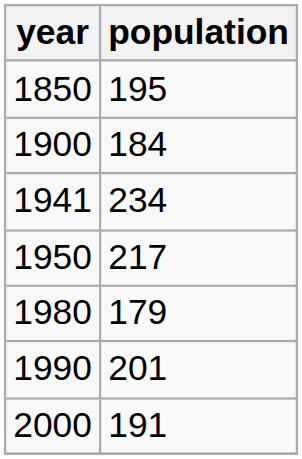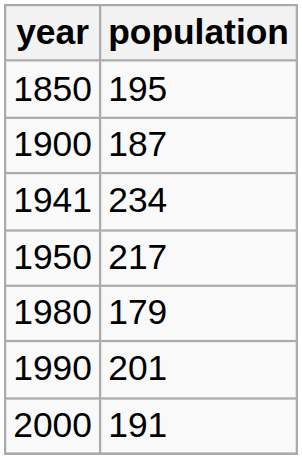1900 | population: 184 -> 187
